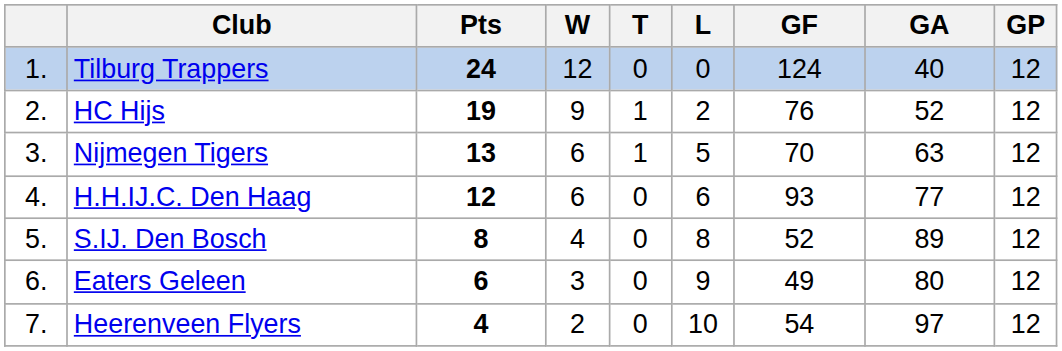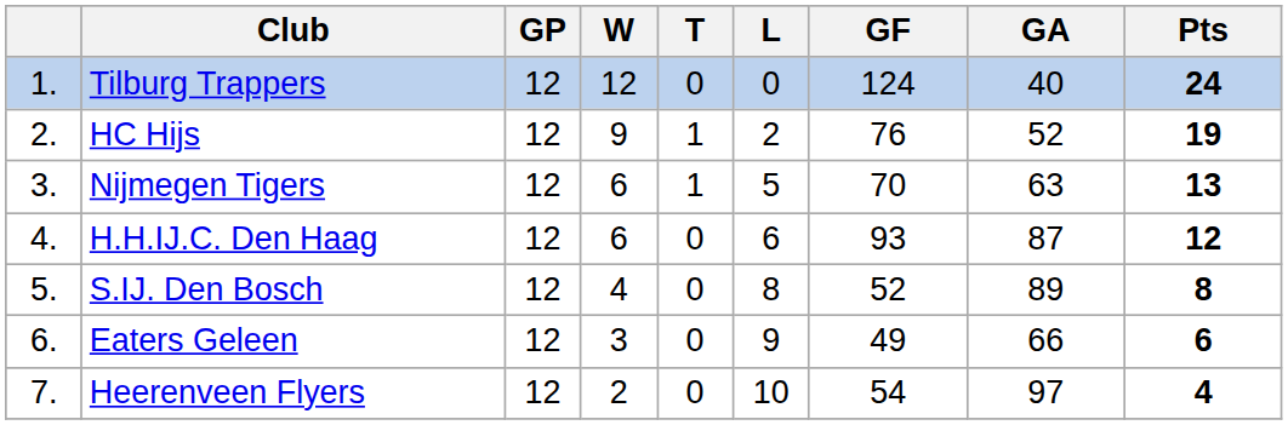columns swapped: GP <-> Pts
H.H.IJ.C. Den Haag | GA: 77 -> 87
Eaters Geleen | GA: 80 -> 66
